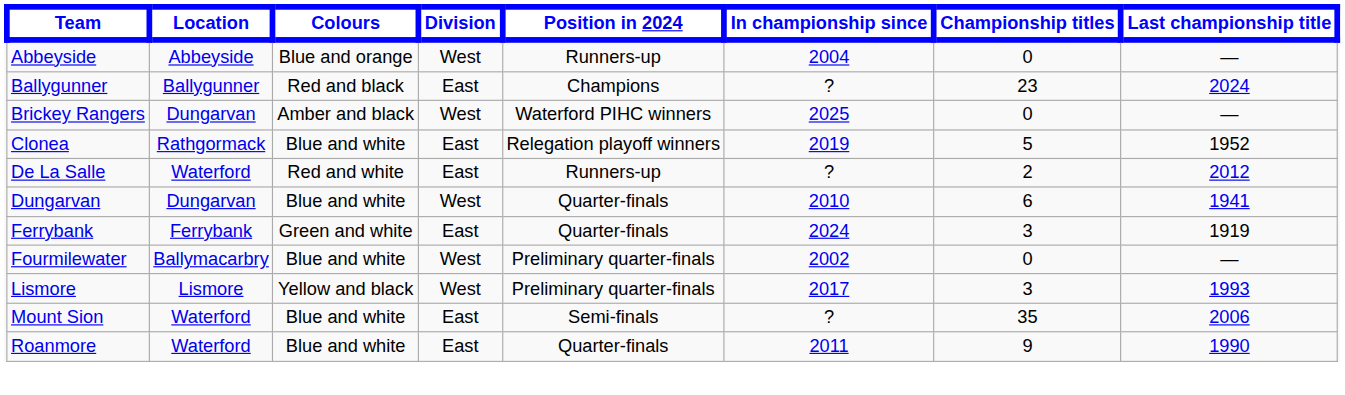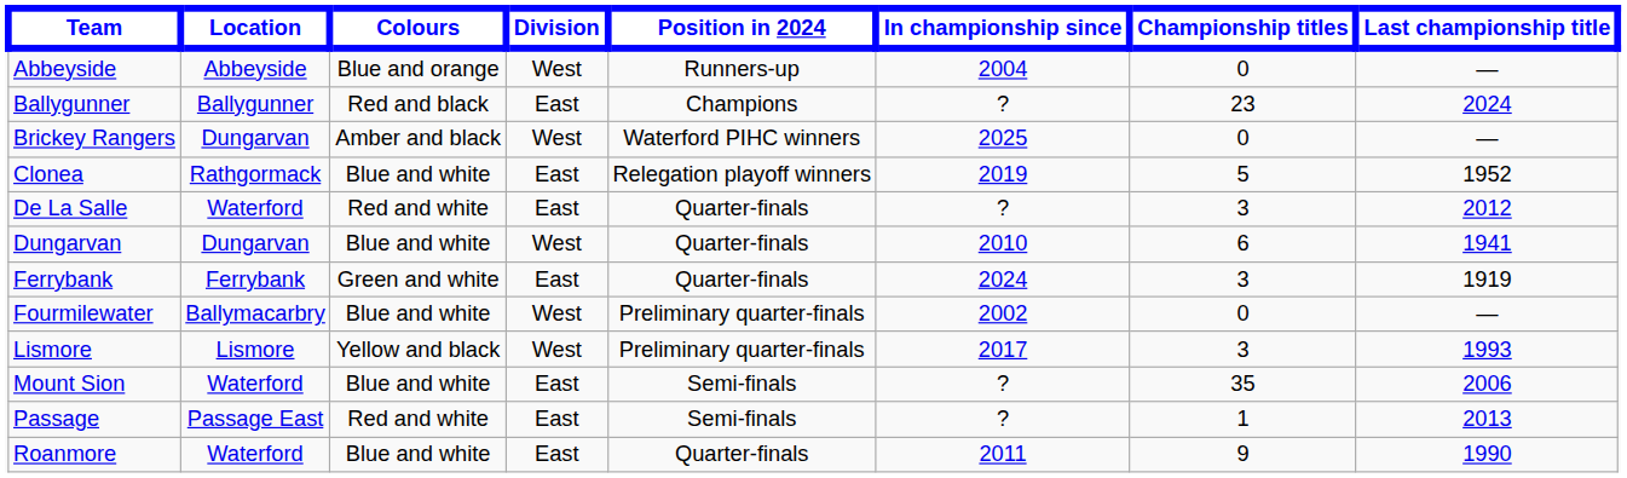De La Salle | Position in 2024: Runners-up -> Quarter-finals
De La Salle | Championship titles: 2 -> 3
+ row: Passage | Passage East | Red and white | East | Semi-finals | ? | 1 | 2013
